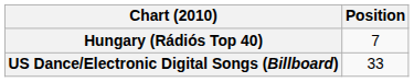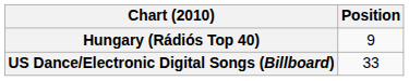Hungary (Rádiós Top 40) | Position: 7 -> 9
